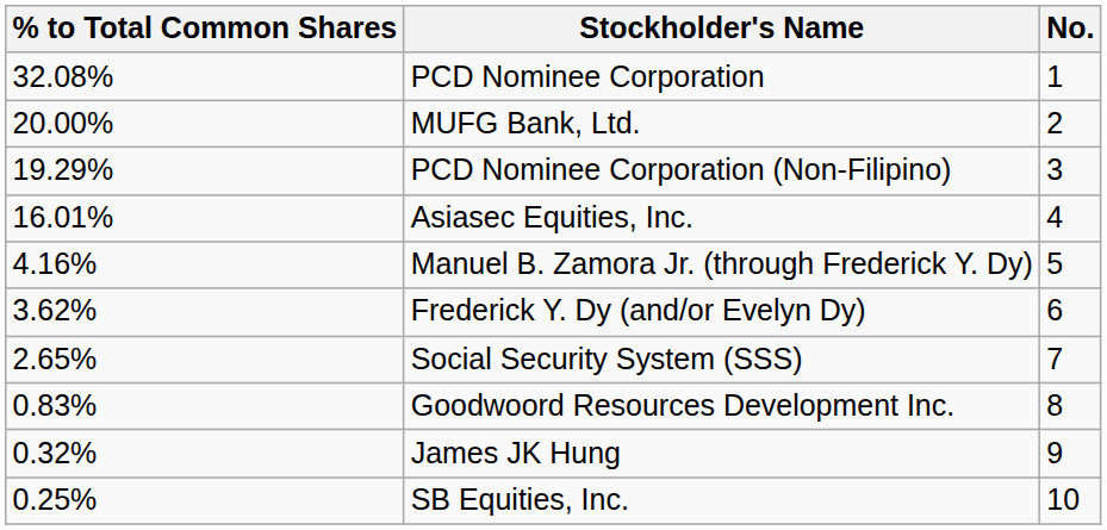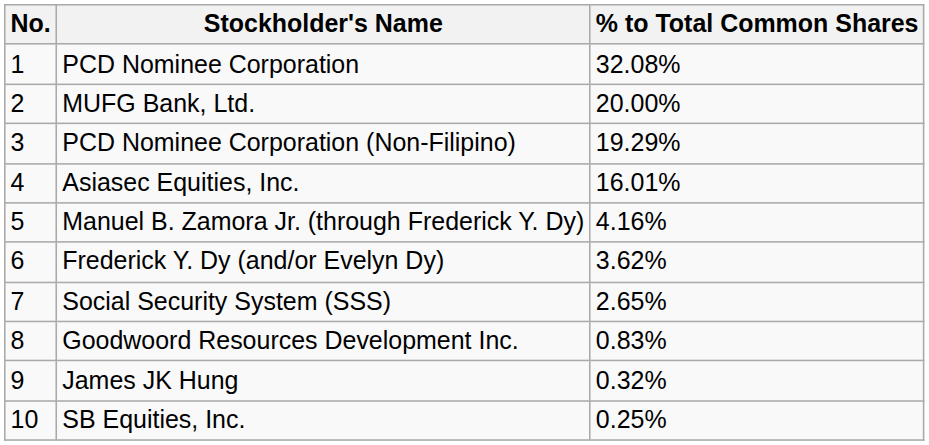columns swapped: No. <-> % to Total Common Shares
